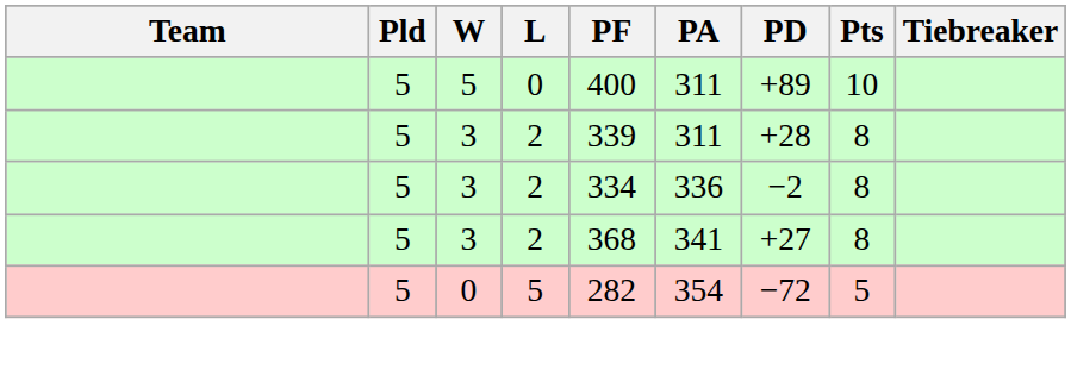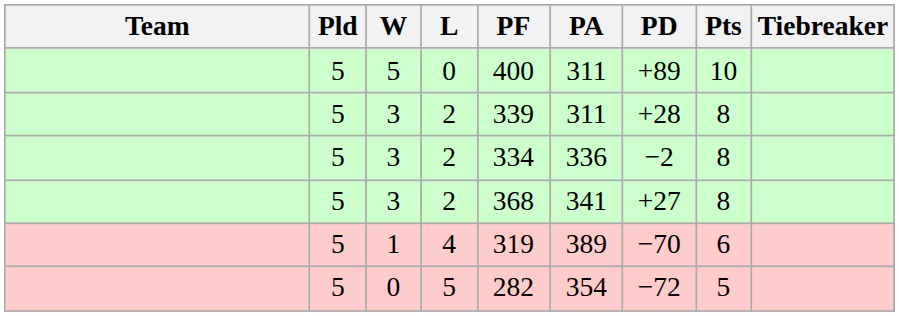+ row: 5 | 1 | 4 | 319 | 389 | −70 | 6
